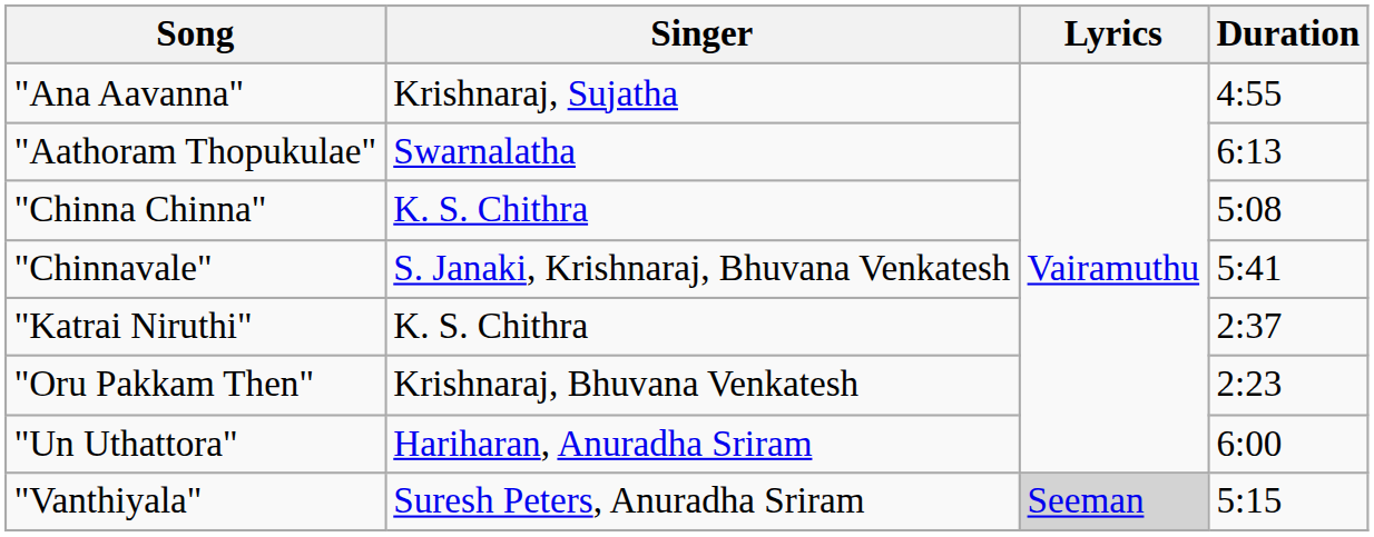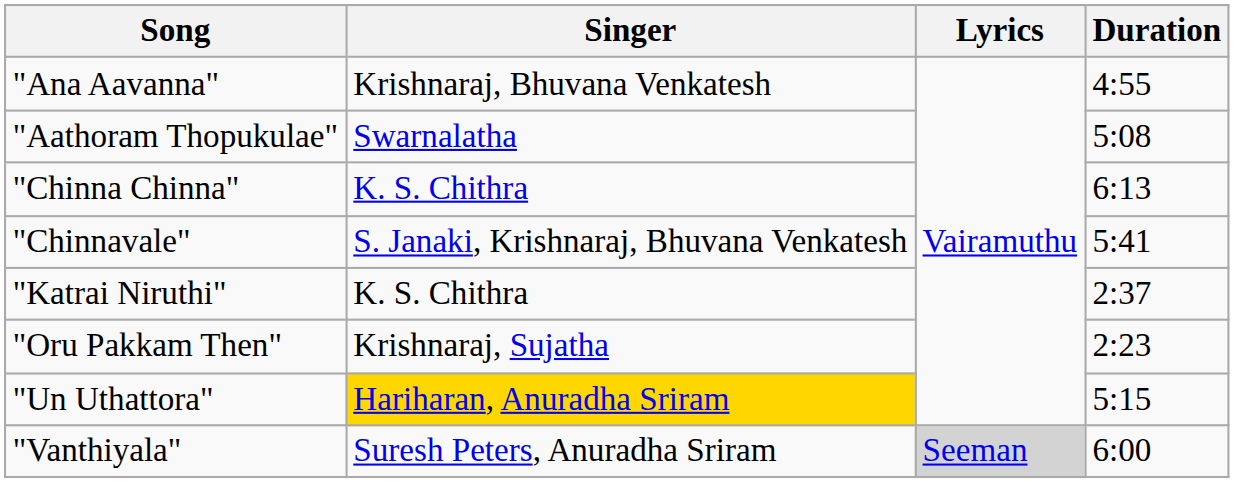"Ana Aavanna" | Singer: Krishnaraj, Sujatha -> Krishnaraj, Bhuvana Venkatesh
"Aathoram Thopukulae" | Duration: 6:13 -> 5:08
"Chinna Chinna" | Duration: 5:08 -> 6:13
"Oru Pakkam Then" | Singer: Krishnaraj, Bhuvana Venkatesh -> Krishnaraj, Sujatha
"Un Uthattora" | Singer: no background -> gold background
"Un Uthattora" | Duration: 6:00 -> 5:15
"Vanthiyala" | Duration: 5:15 -> 6:00
